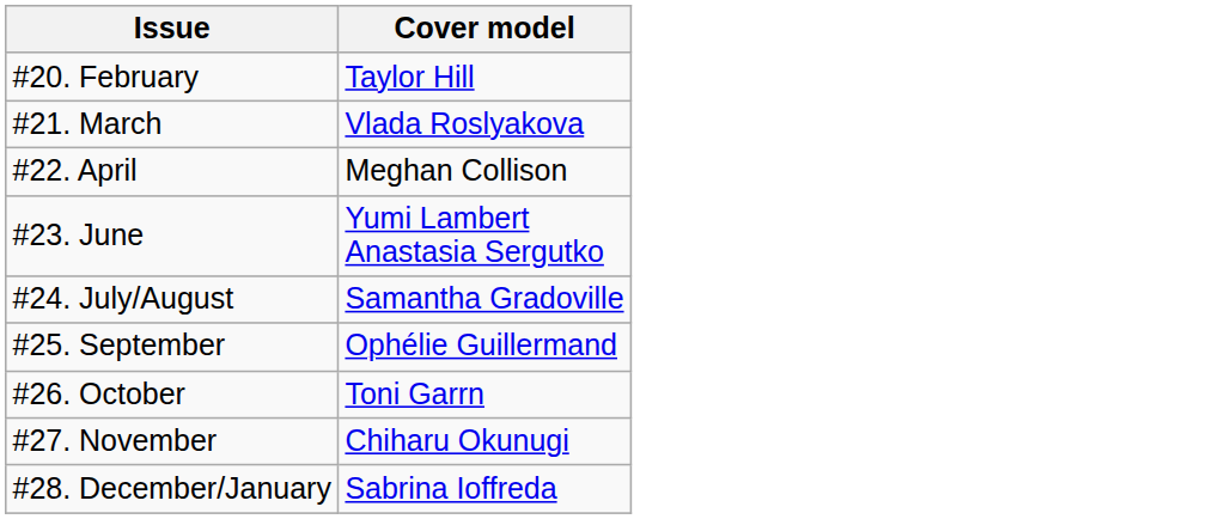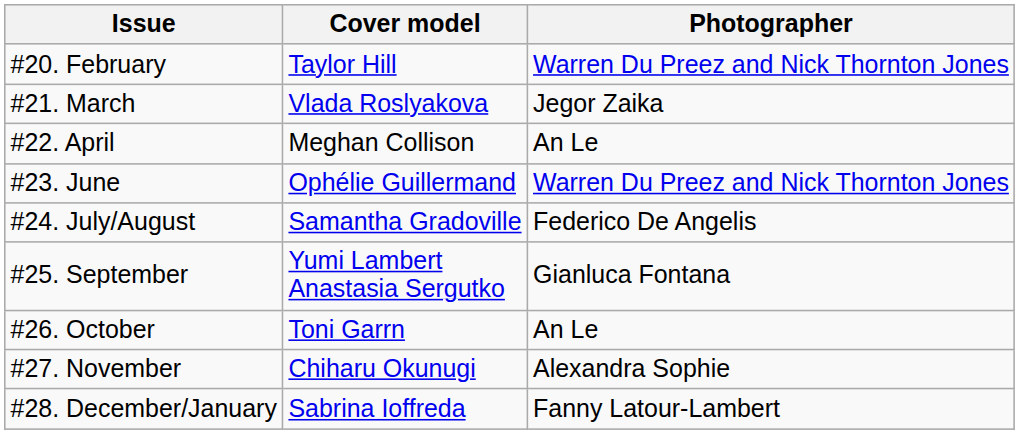+ column: Photographer | Warren Du Preez and Nick Thornton Jones | Jegor Zaika | An Le | Warren Du Preez and Nick Thornton Jones | Federico De Angelis | Gianluca Fontana | An Le | Alexandra Sophie | Fanny Latour-Lambert
#23. June | Cover model: Yumi Lambert Anastasia Sergutko -> Ophélie Guillermand
#25. September | Cover model: Ophélie Guillermand -> Yumi Lambert Anastasia Sergutko
